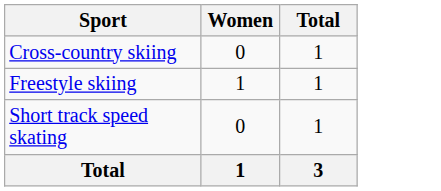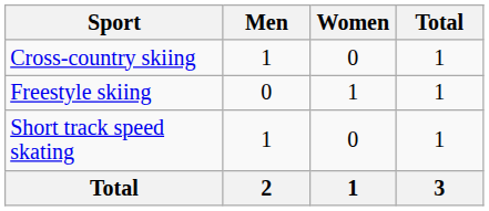+ column: Men | 1 | 0 | 1 | 2
